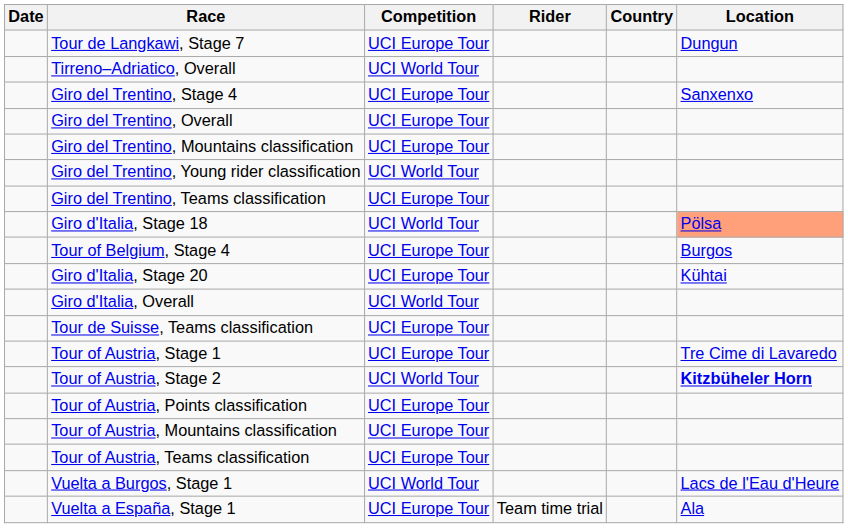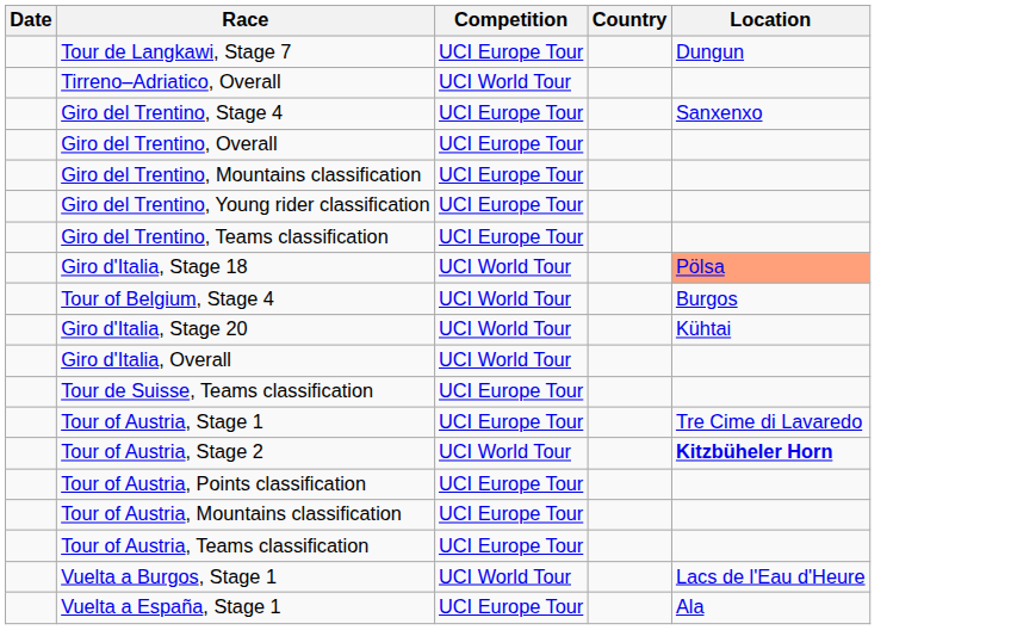- column: Rider | Team time trial
Giro del Trentino, Young rider classification | Competition: UCI World Tour -> UCI Europe Tour
Tour of Belgium, Stage 4 | Competition: UCI Europe Tour -> UCI World Tour
Giro d'Italia, Stage 20 | Competition: UCI Europe Tour -> UCI World Tour
